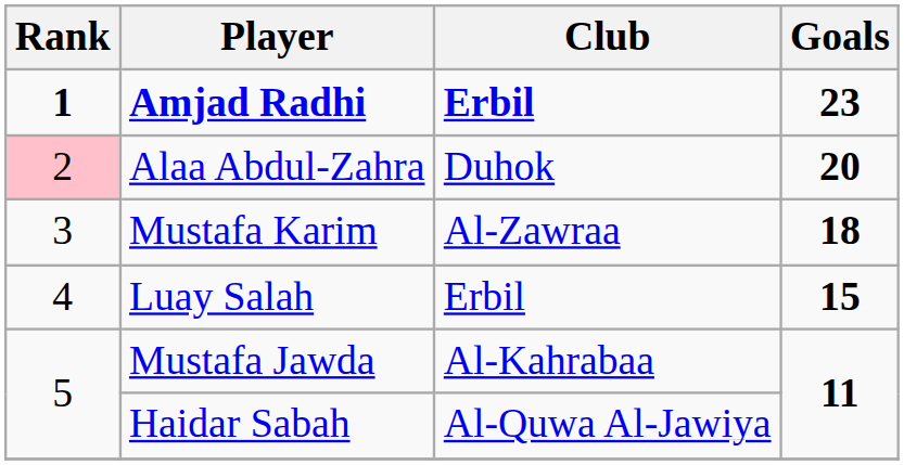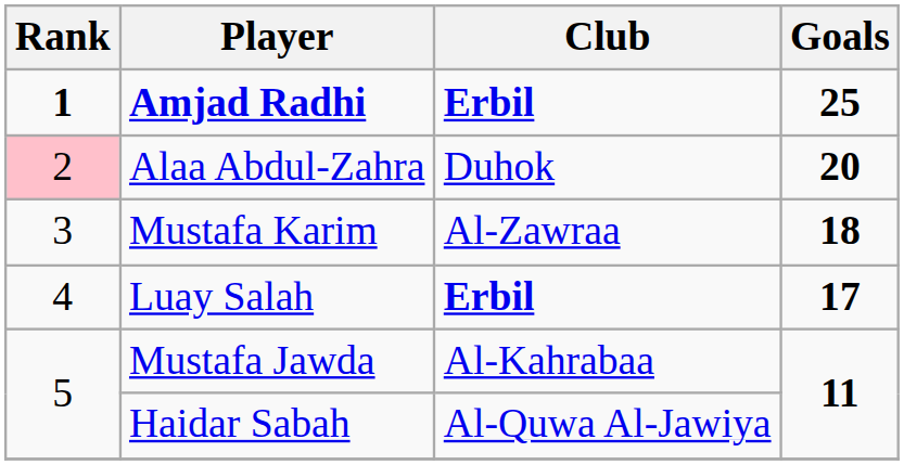Amjad Radhi | Goals: 23 -> 25
Luay Salah | Club: normal -> bold
Luay Salah | Goals: 15 -> 17
